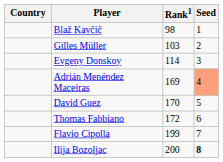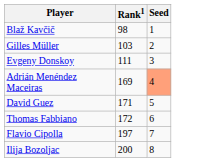- column: Country
Evgeny Donskoy | Rank1: 114 -> 111
David Guez | Rank1: 170 -> 171
Flavio Cipolla | Rank1: 199 -> 197
Ilija Bozoljac | Seed: bold -> normal
